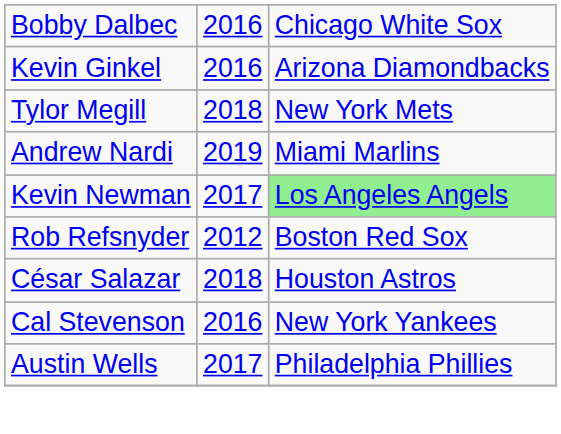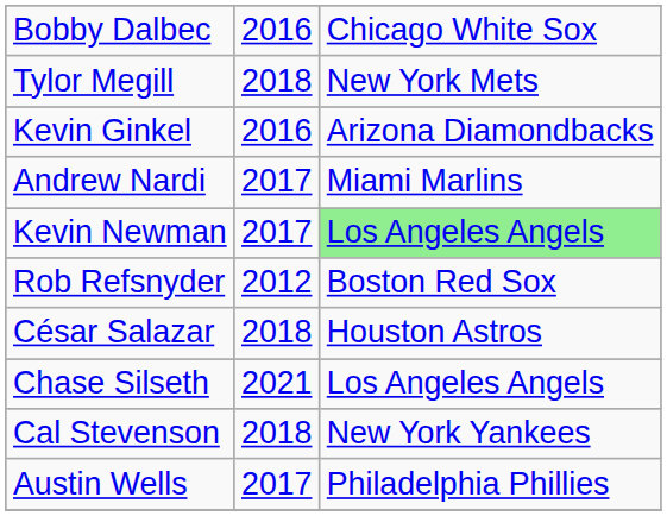rows swapped: Kevin Ginkel <-> Tylor Megill
Andrew Nardi | column 2: 2019 -> 2017
+ row: Chase Silseth | 2021 | Los Angeles Angels
Cal Stevenson | column 2: 2016 -> 2018
